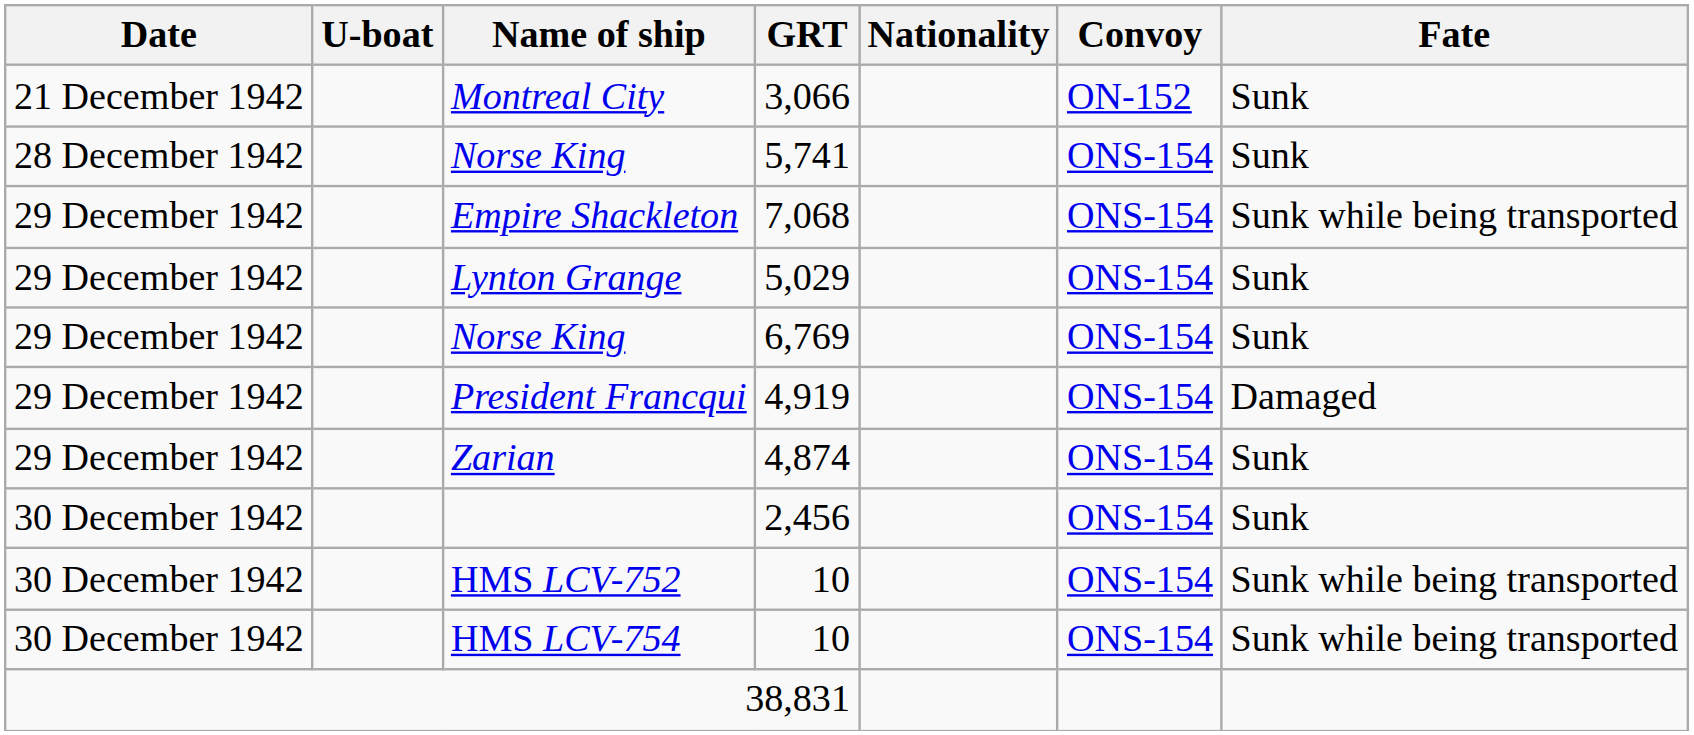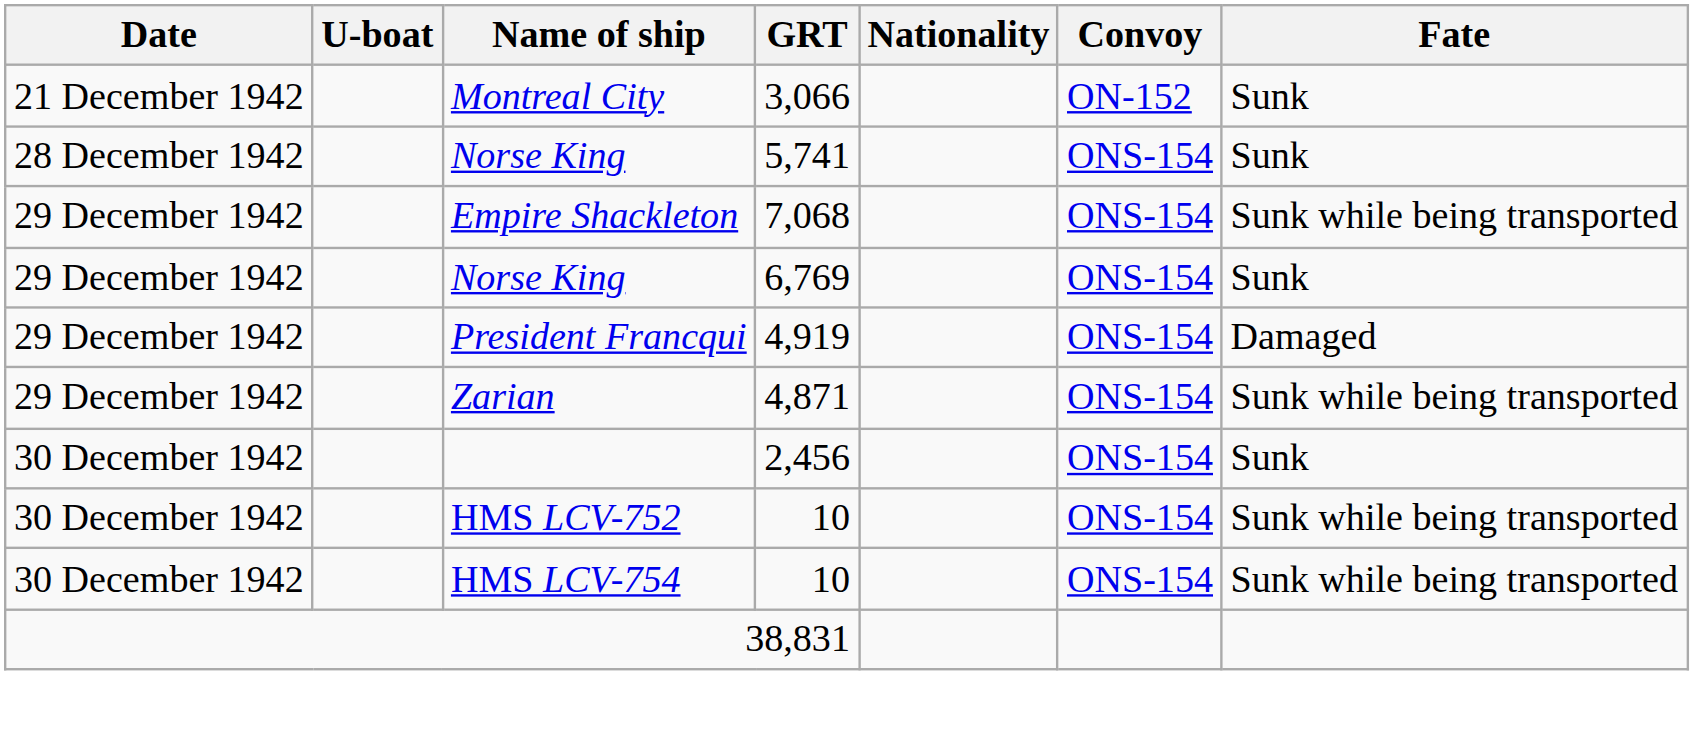- row: 29 December 1942 | Lynton Grange | 5,029 | ONS-154 | Sunk
Zarian | GRT: 4,874 -> 4,871
Zarian | Fate: Sunk -> Sunk while being transported
